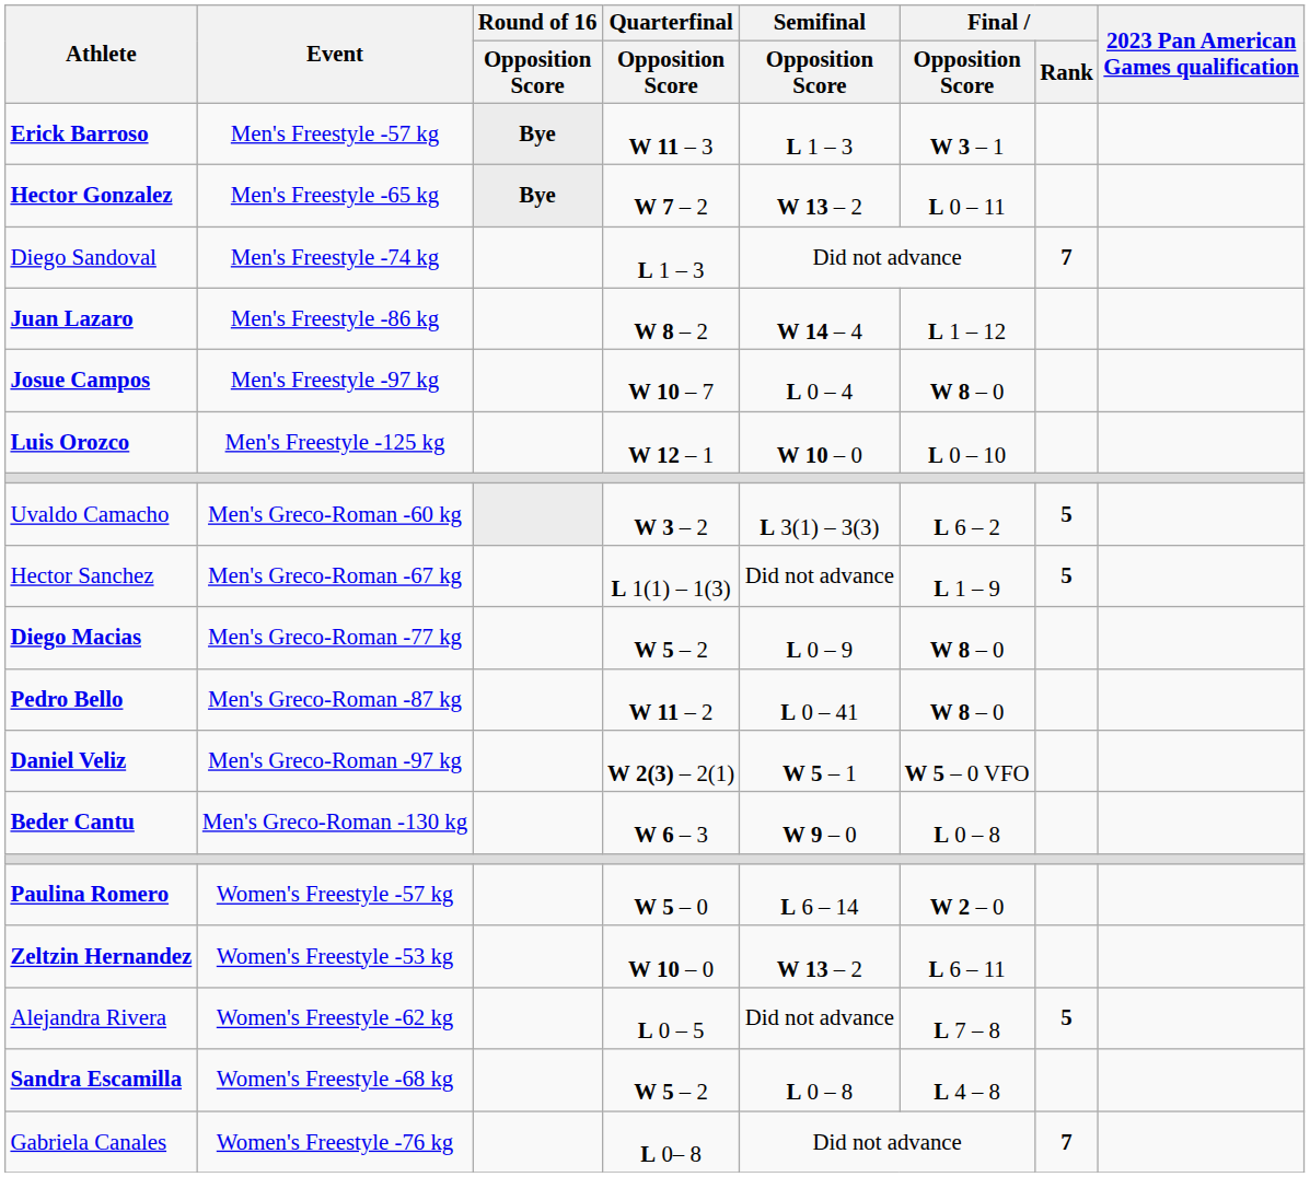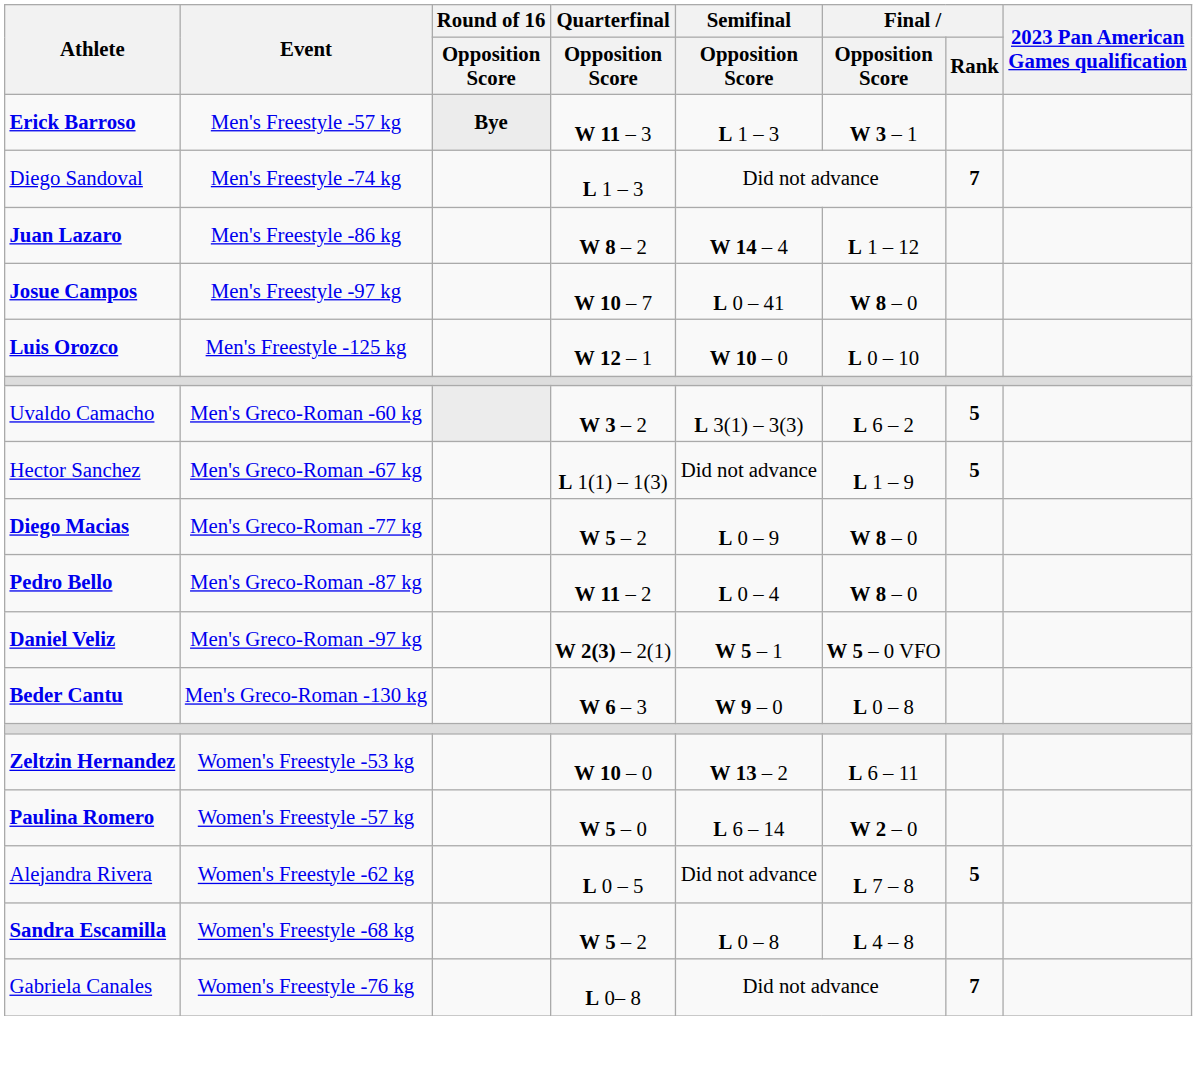- row: Hector Gonzalez | Men's Freestyle -65 kg | Bye | W 7 – 2 | W 13 – 2 | L 0 – 11
Josue Campos | Semifinal / Opposition Score: L 0 – 4 -> L 0 – 41
Pedro Bello | Semifinal / Opposition Score: L 0 – 41 -> L 0 – 4
rows swapped: Zeltzin Hernandez <-> Paulina Romero
